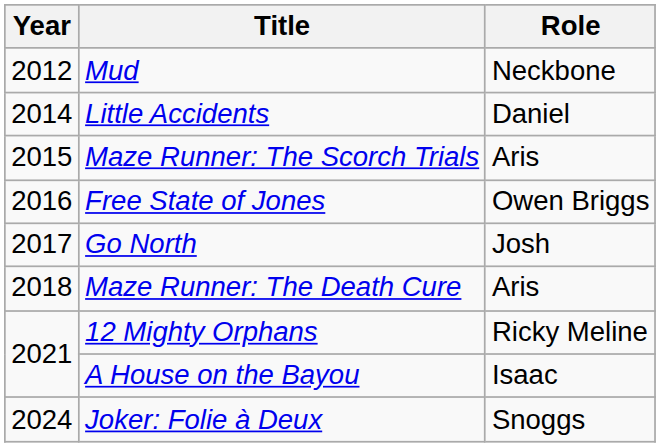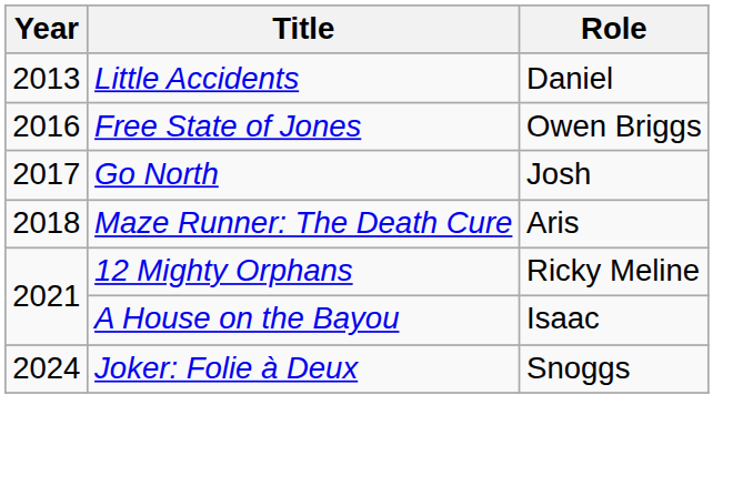- row: 2012 | Mud | Neckbone
Little Accidents | Year: 2014 -> 2013
- row: 2015 | Maze Runner: The Scorch Trials | Aris
